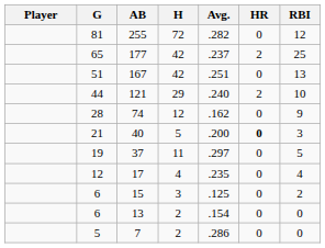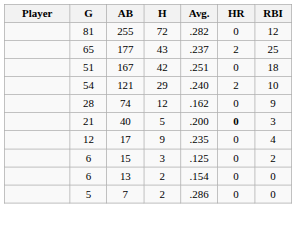177 | H: 42 -> 43
167 | RBI: 13 -> 18
121 | G: 44 -> 54
- row: 19 | 37 | 11 | .297 | 0 | 5
17 | H: 4 -> 9
